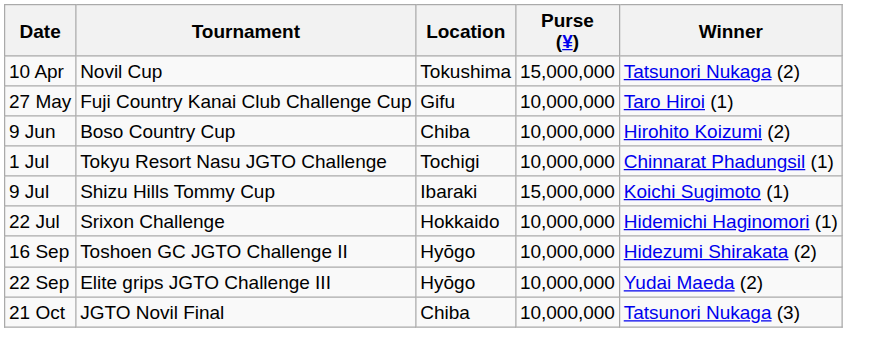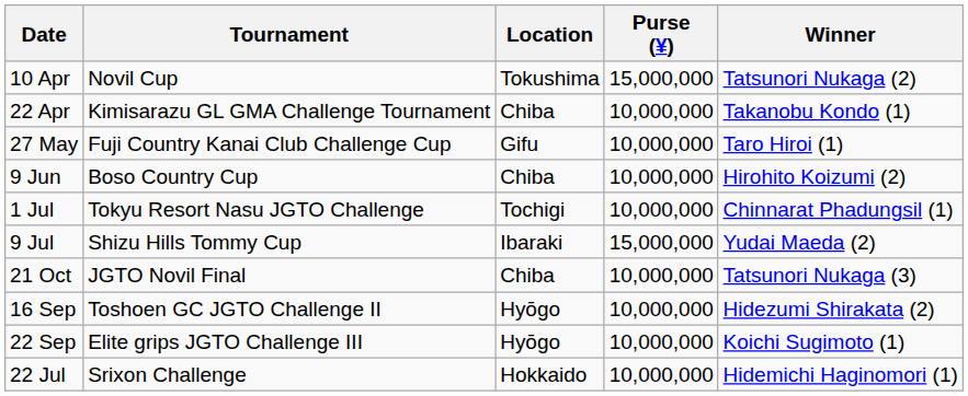+ row: 22 Apr | Kimisarazu GL GMA Challenge Tournament | Chiba | 10,000,000 | Takanobu Kondo (1)
9 Jul | Winner: Koichi Sugimoto (1) -> Yudai Maeda (2)
rows swapped: 22 Jul <-> 21 Oct
22 Sep | Winner: Yudai Maeda (2) -> Koichi Sugimoto (1)
